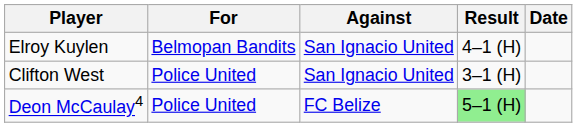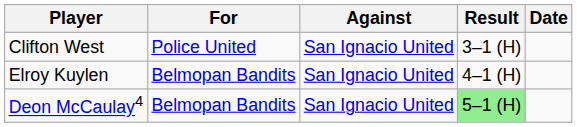rows swapped: Elroy Kuylen <-> Clifton West
Deon McCaulay4 | For: Police United -> Belmopan Bandits
Deon McCaulay4 | Against: FC Belize -> San Ignacio United
